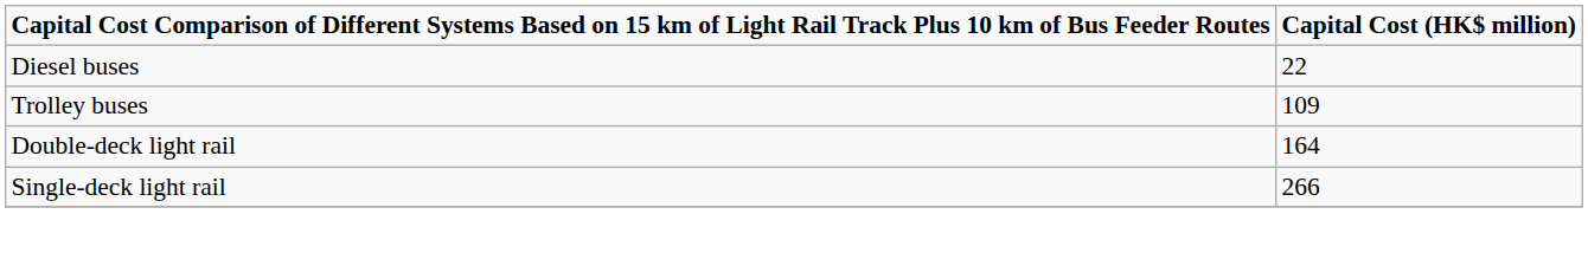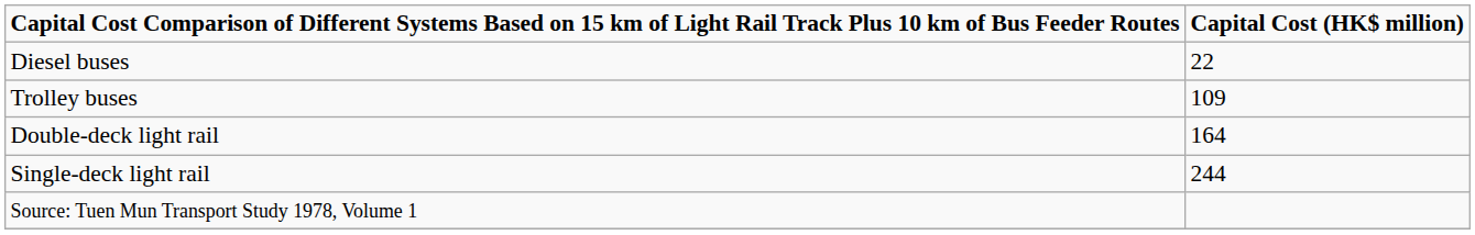Single-deck light rail | Capital Cost (HK$ million): 266 -> 244
+ row: Source: Tuen Mun Transport Study 1978, Volume 1
